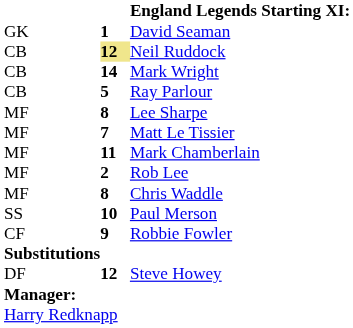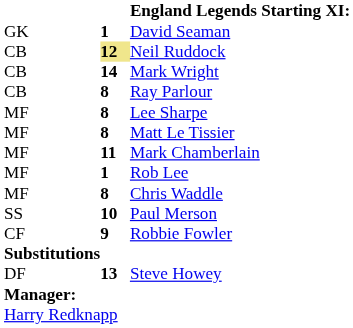Ray Parlour | column 2: 5 -> 8
Matt Le Tissier | column 2: 7 -> 8
Rob Lee | column 2: 2 -> 1
Steve Howey | column 2: 12 -> 13
